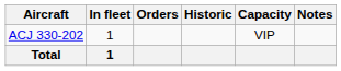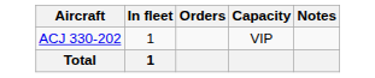- column: Historic
